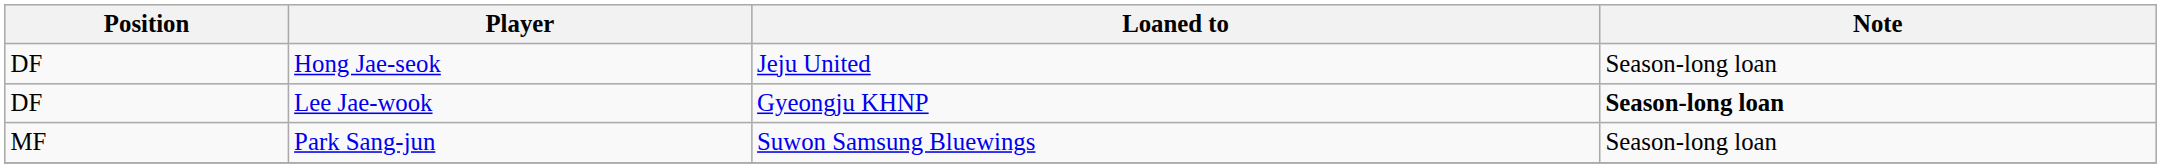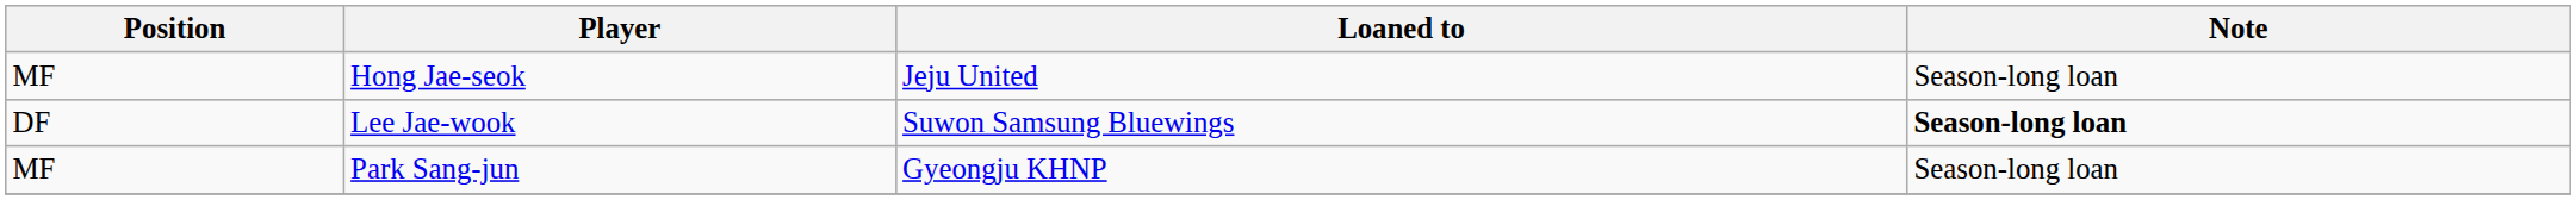Hong Jae-seok | Position: DF -> MF
Lee Jae-wook | Loaned to: Gyeongju KHNP -> Suwon Samsung Bluewings
Park Sang-jun | Loaned to: Suwon Samsung Bluewings -> Gyeongju KHNP
